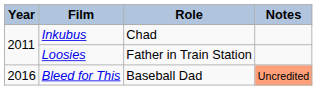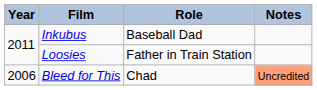Inkubus | Role: Chad -> Baseball Dad
Bleed for This | Year: 2016 -> 2006
Bleed for This | Role: Baseball Dad -> Chad
